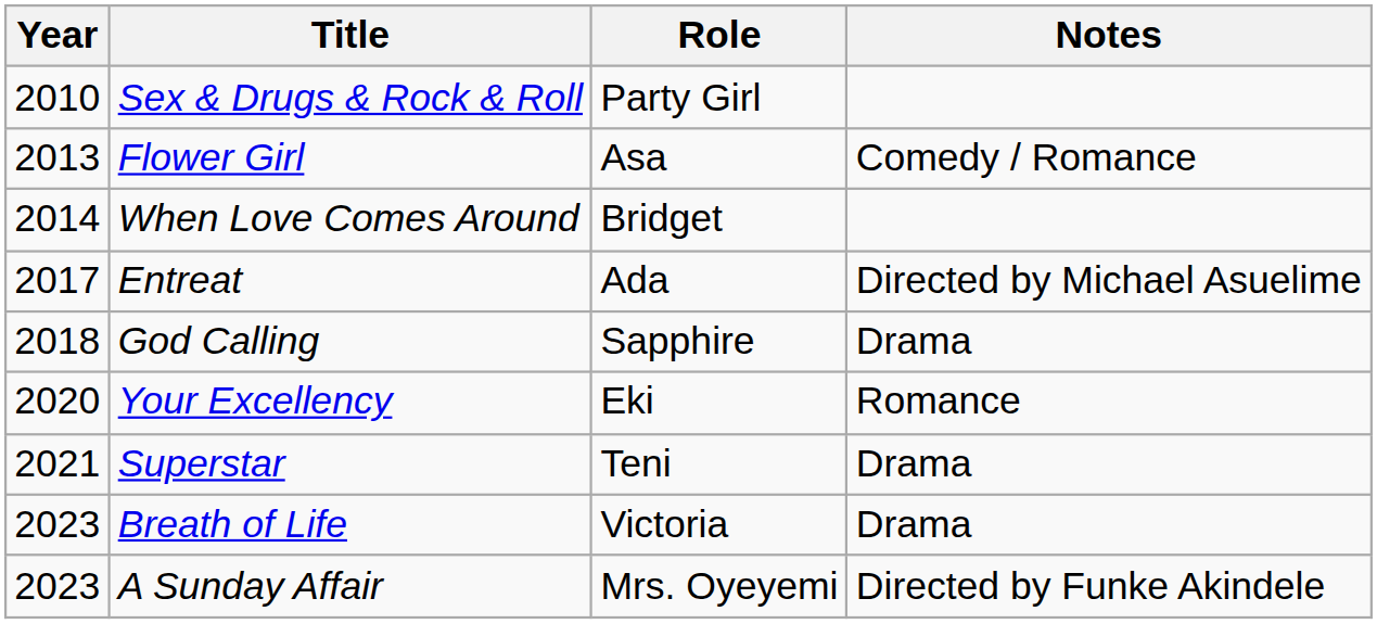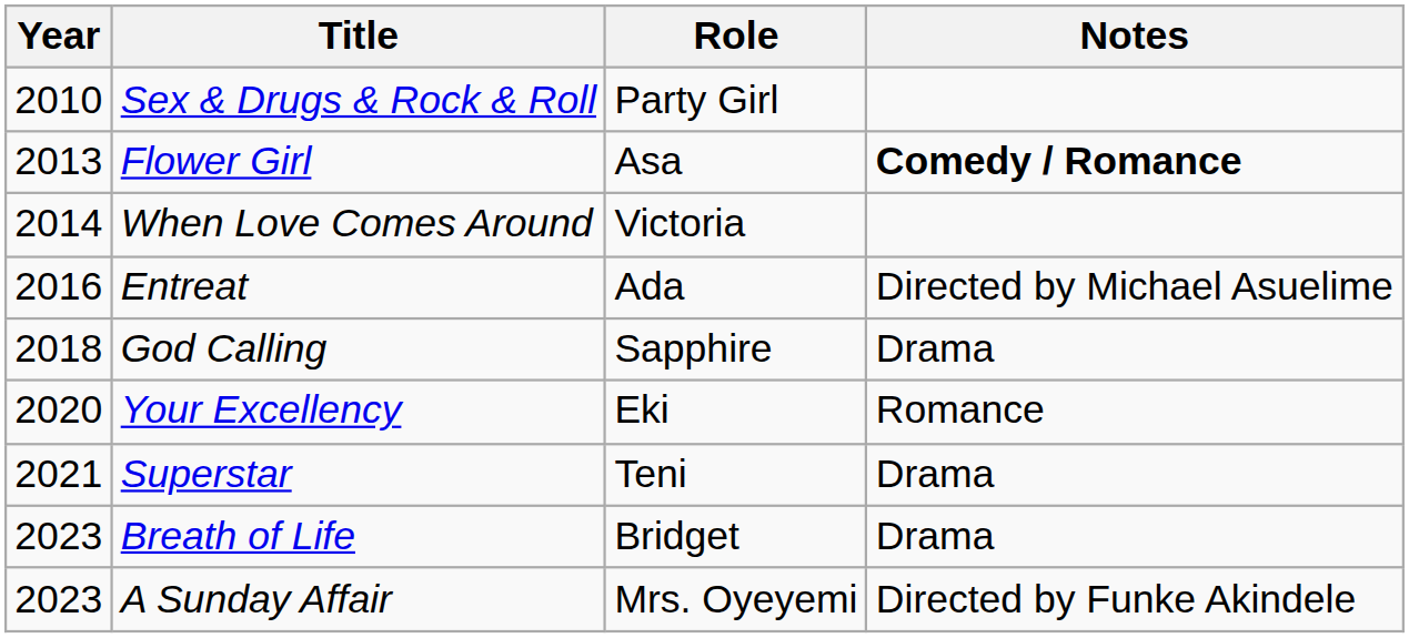Flower Girl | Notes: normal -> bold
When Love Comes Around | Role: Bridget -> Victoria
Entreat | Year: 2017 -> 2016
Breath of Life | Role: Victoria -> Bridget
